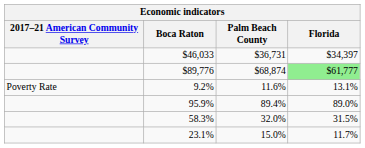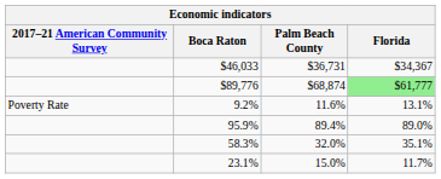$46,033 | Florida: $34,397 -> $34,367
58.3% | Florida: 31.5% -> 35.1%
